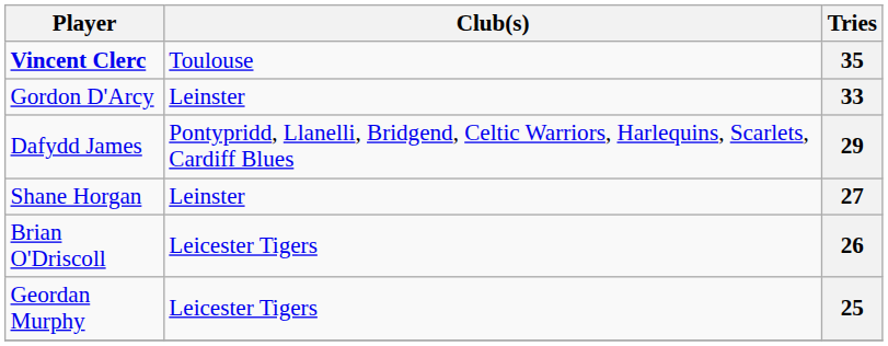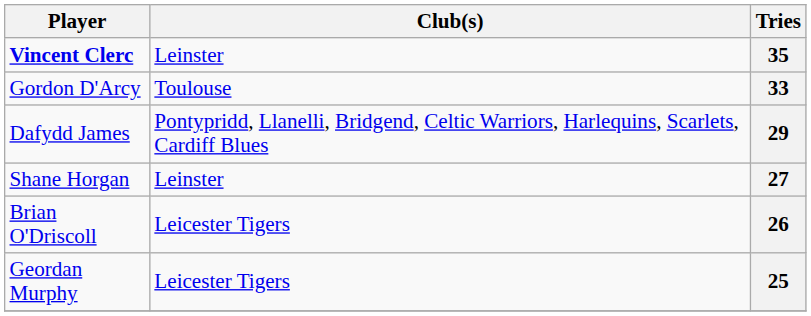35 | Club(s): Toulouse -> Leinster
33 | Club(s): Leinster -> Toulouse
